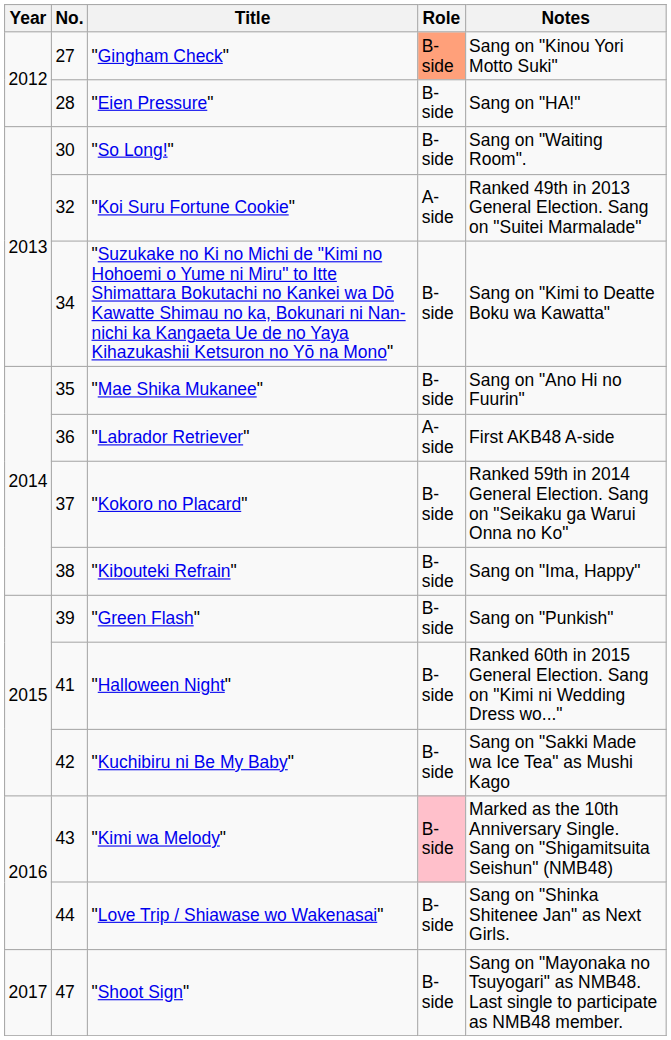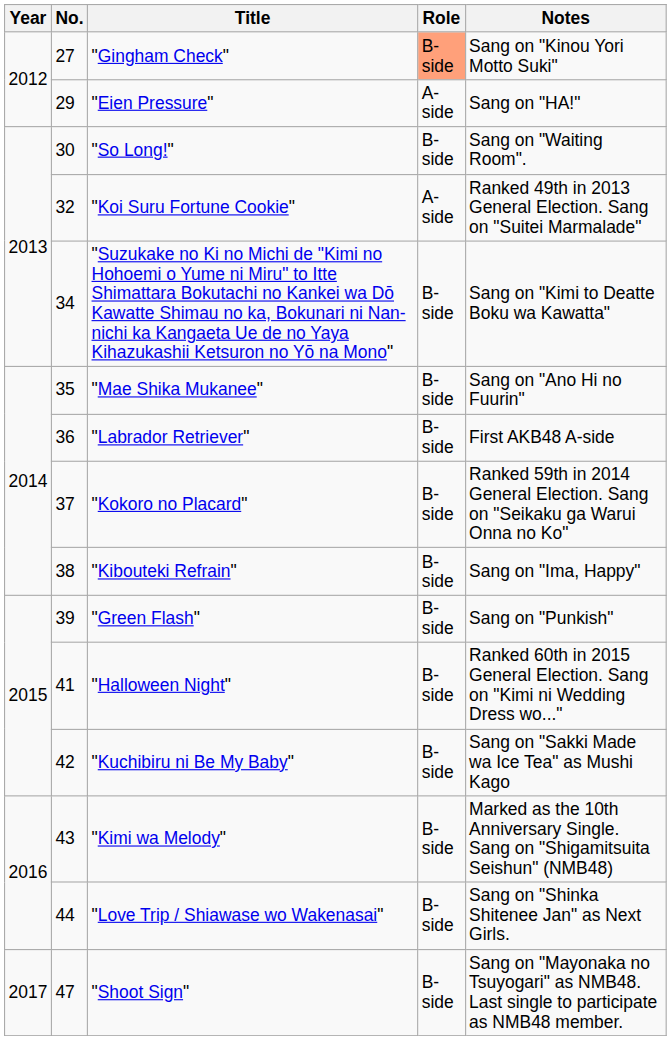"Eien Pressure" | No.: 28 -> 29
"Eien Pressure" | Role: B-side -> A-side
"Labrador Retriever" | Role: A-side -> B-side
"Kimi wa Melody" | Role: pink background -> no background
